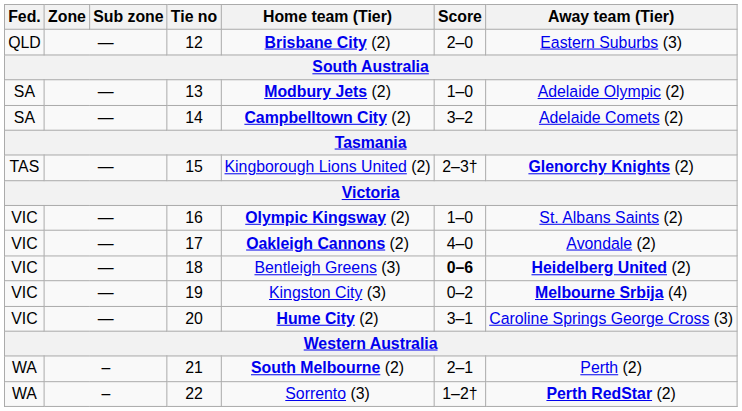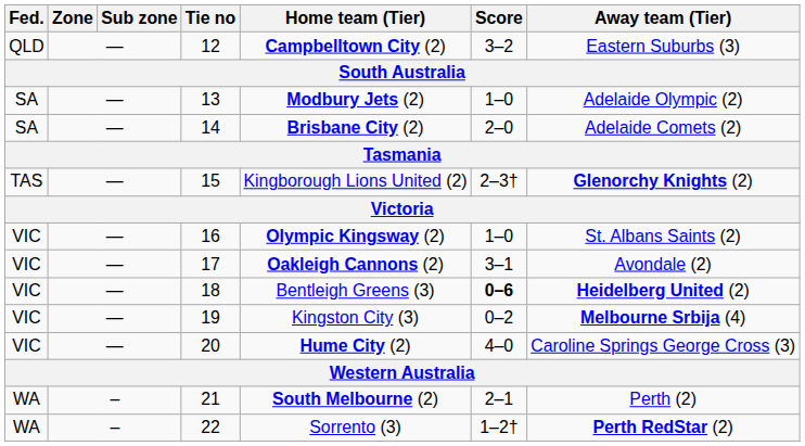12 | Home team (Tier): Brisbane City (2) -> Campbelltown City (2)
12 | Score: 2–0 -> 3–2
14 | Home team (Tier): Campbelltown City (2) -> Brisbane City (2)
14 | Score: 3–2 -> 2–0
17 | Score: 4–0 -> 3–1
20 | Score: 3–1 -> 4–0
